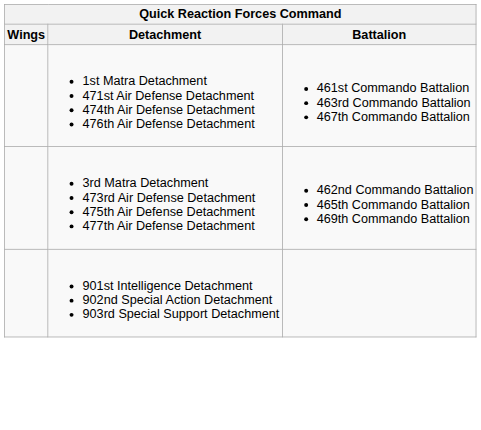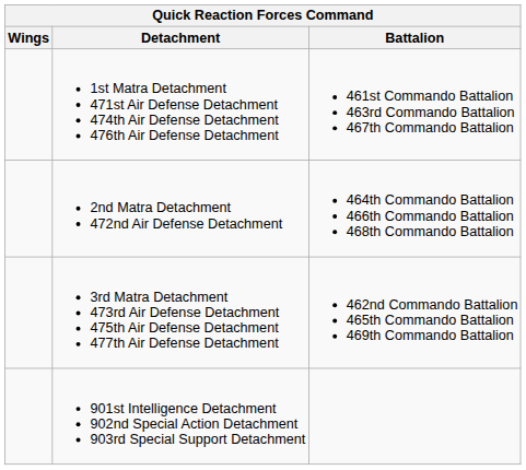+ row: 2nd Matra Detachment 472nd Air Defense Detachment | 464th Commando Battalion 466th Commando Battalion 468th Commando Battalion
